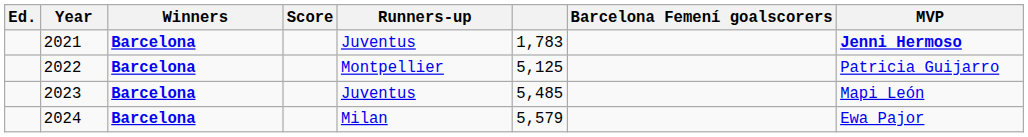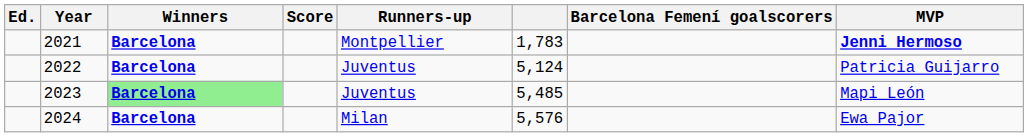2021 | Runners-up: Juventus -> Montpellier
2022 | Runners-up: Montpellier -> Juventus
2022 | column 6: 5,125 -> 5,124
2023 | Winners: no background -> lightgreen background
2024 | column 6: 5,579 -> 5,576
